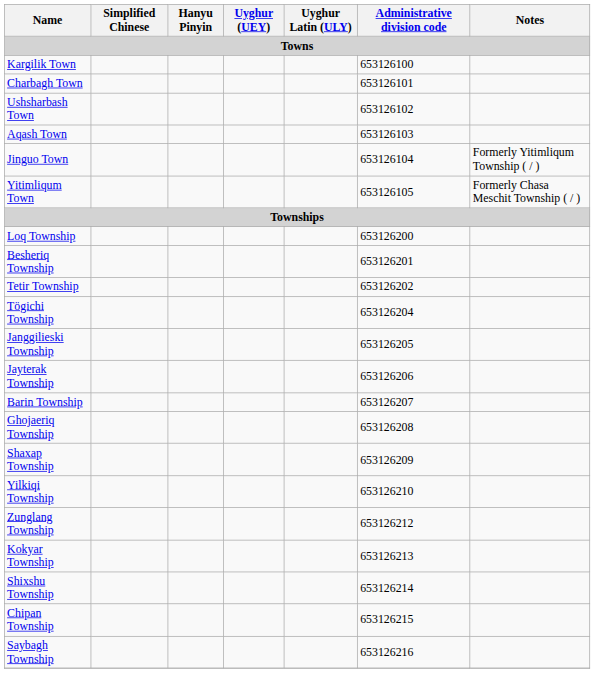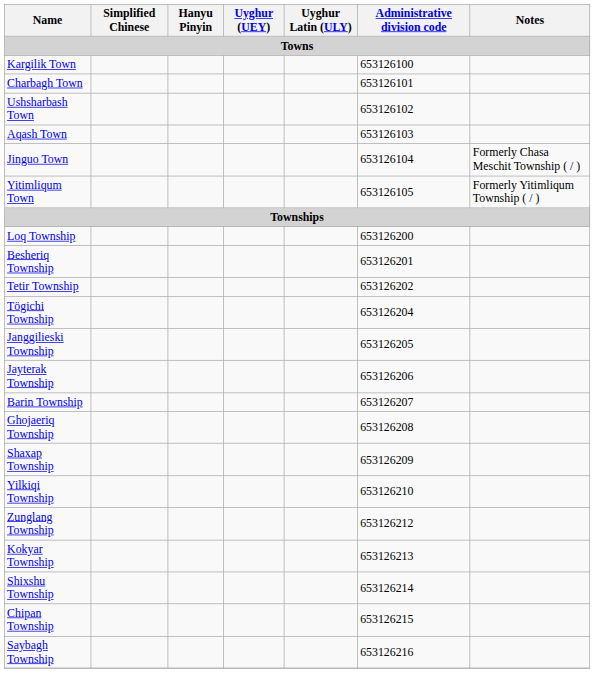Jinguo Town | Notes: Formerly Yitimliqum Township ( / ) -> Formerly Chasa Meschit Township ( / )
Yitimliqum Town | Notes: Formerly Chasa Meschit Township ( / ) -> Formerly Yitimliqum Township ( / )
